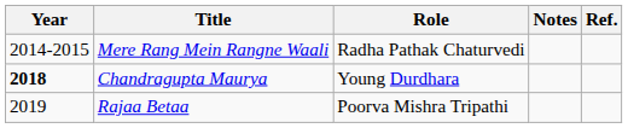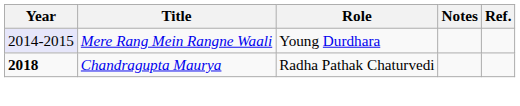Mere Rang Mein Rangne Waali | Year: no background -> lavender background
Mere Rang Mein Rangne Waali | Role: Radha Pathak Chaturvedi -> Young Durdhara
Chandragupta Maurya | Role: Young Durdhara -> Radha Pathak Chaturvedi
- row: 2019 | Rajaa Betaa | Poorva Mishra Tripathi
